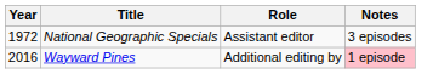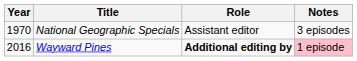National Geographic Specials | Year: 1972 -> 1970
Wayward Pines | Role: normal -> bold
